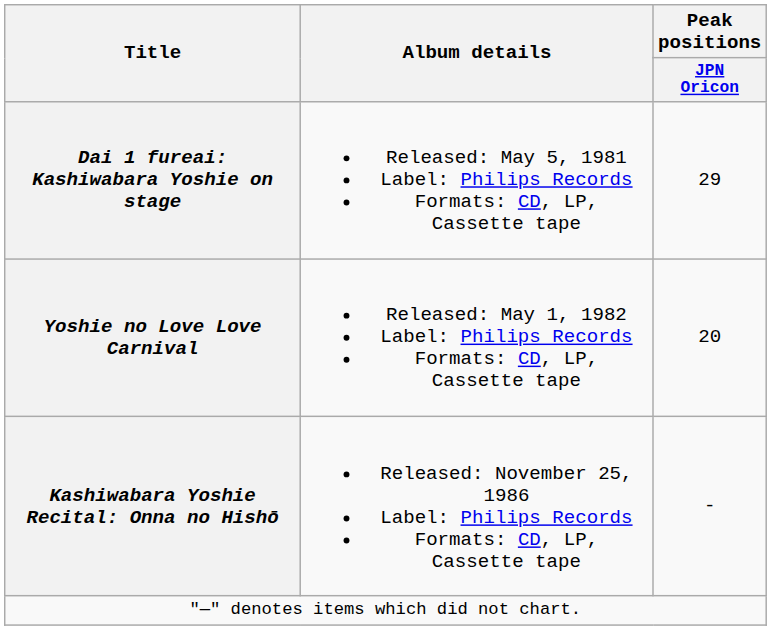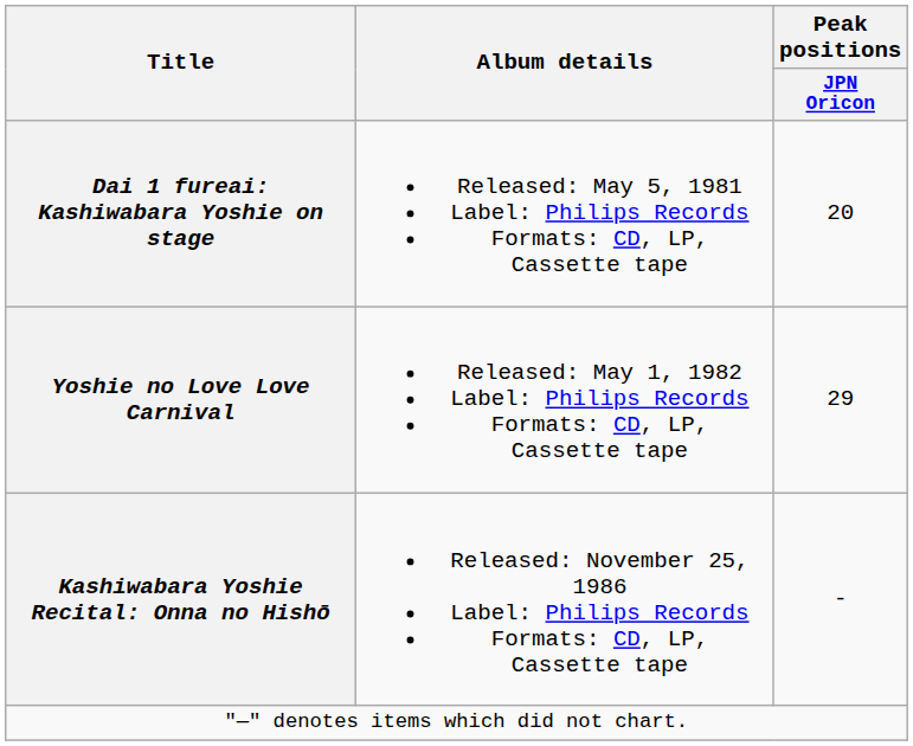Dai 1 fureai: Kashiwabara Yoshie on stage | Peak positions / JPN Oricon: 29 -> 20
Yoshie no Love Love Carnival | Peak positions / JPN Oricon: 20 -> 29
